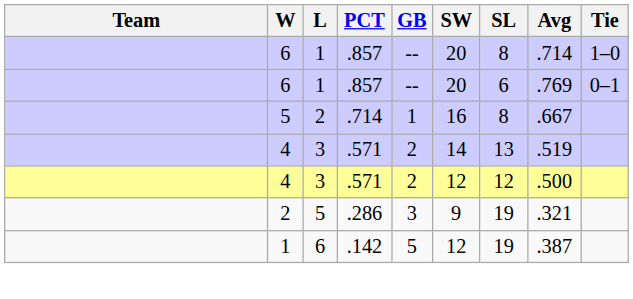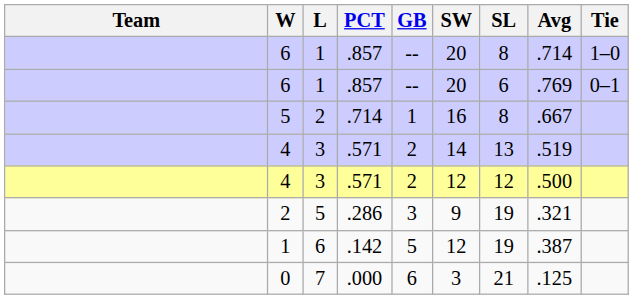+ row: 0 | 7 | .000 | 6 | 3 | 21 | .125
